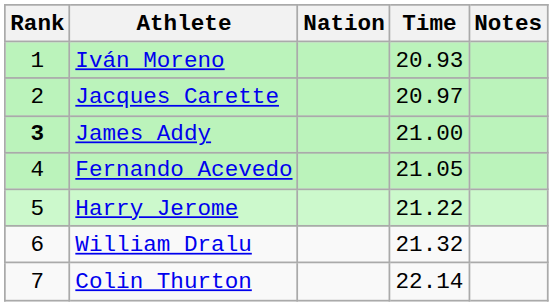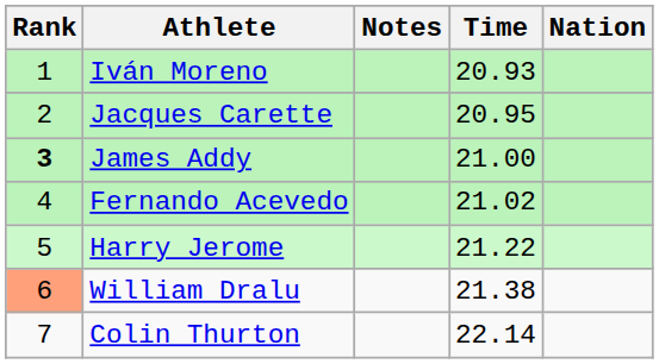columns swapped: Nation <-> Notes
Jacques Carette | Time: 20.97 -> 20.95
Fernando Acevedo | Time: 21.05 -> 21.02
William Dralu | Rank: no background -> lightsalmon background
William Dralu | Time: 21.32 -> 21.38
